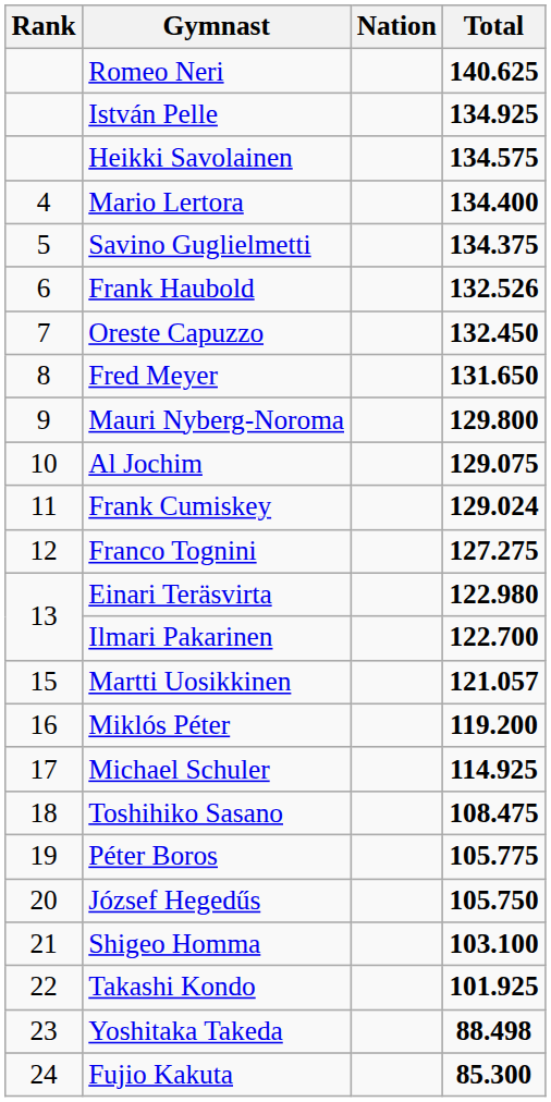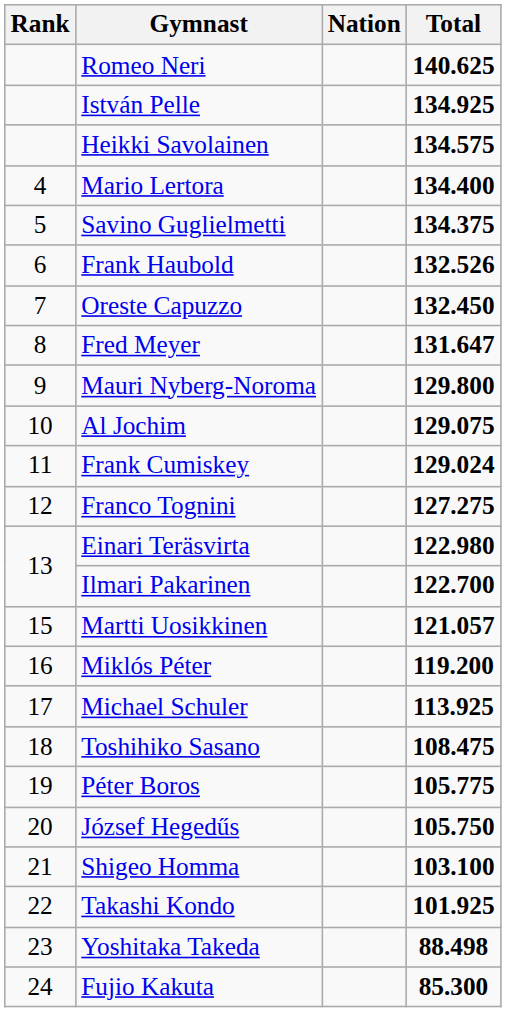Fred Meyer | Total: 131.650 -> 131.647
Michael Schuler | Total: 114.925 -> 113.925
